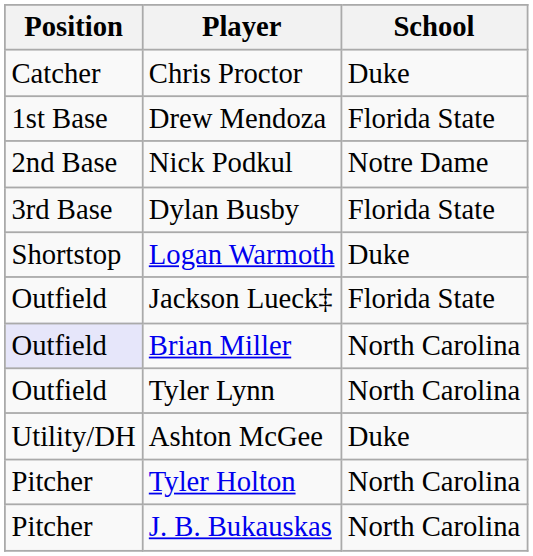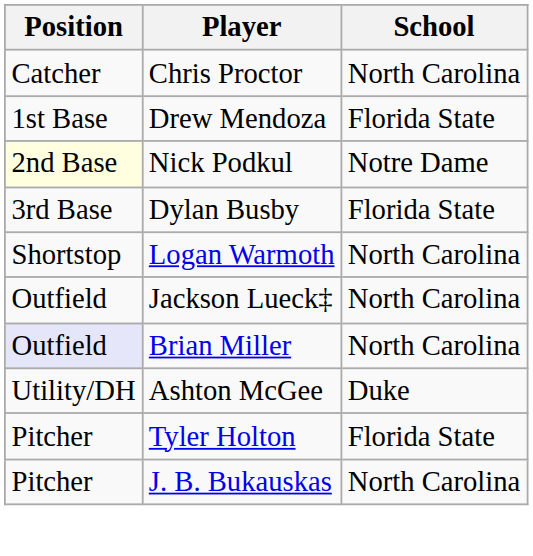Chris Proctor | School: Duke -> North Carolina
Nick Podkul | Position: no background -> lightyellow background
Logan Warmoth | School: Duke -> North Carolina
Jackson Lueck‡ | School: Florida State -> North Carolina
- row: Outfield | Tyler Lynn | North Carolina
Tyler Holton | School: North Carolina -> Florida State
